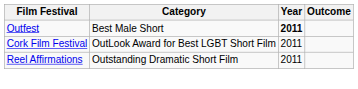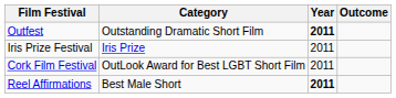Outfest | Category: Best Male Short -> Outstanding Dramatic Short Film
+ row: Iris Prize Festival | Iris Prize | 2011
Reel Affirmations | Category: Outstanding Dramatic Short Film -> Best Male Short
Reel Affirmations | Year: normal -> bold
